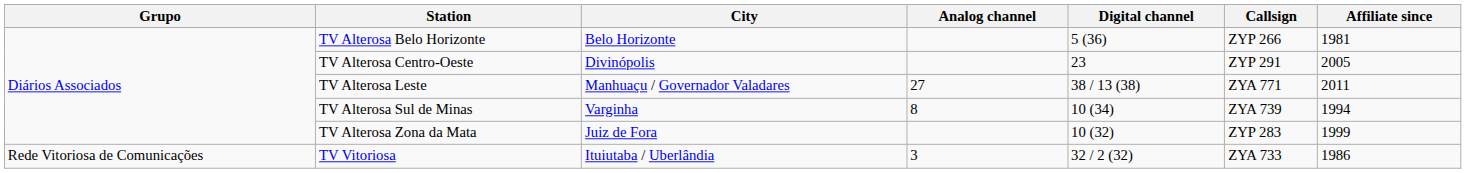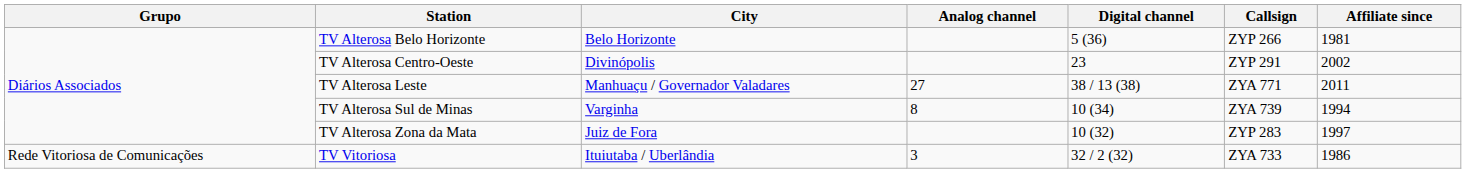TV Alterosa Centro-Oeste | Affiliate since: 2005 -> 2002
TV Alterosa Zona da Mata | Affiliate since: 1999 -> 1997
